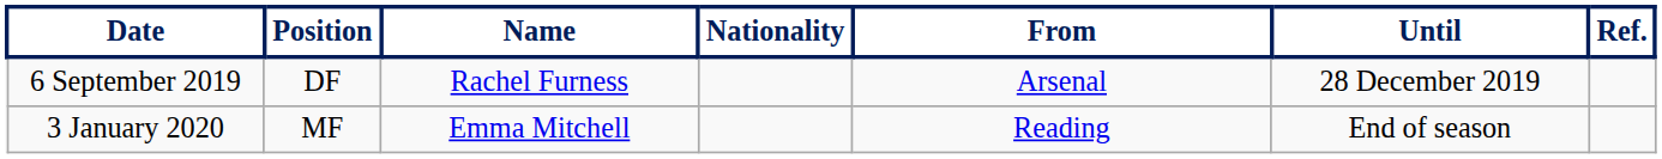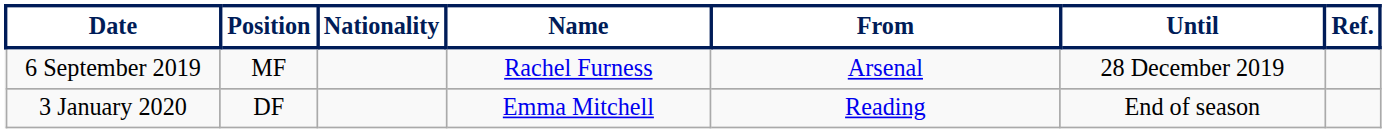columns swapped: Nationality <-> Name
6 September 2019 | Position: DF -> MF
3 January 2020 | Position: MF -> DF
